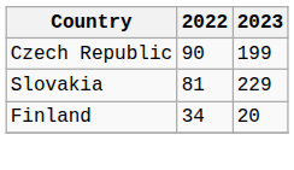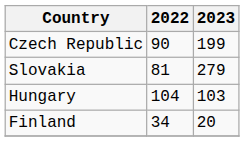Slovakia | 2023: 229 -> 279
+ row: Hungary | 104 | 103
